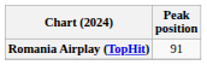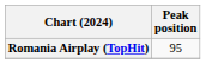Romania Airplay (TopHit) | Peak position: 91 -> 95
